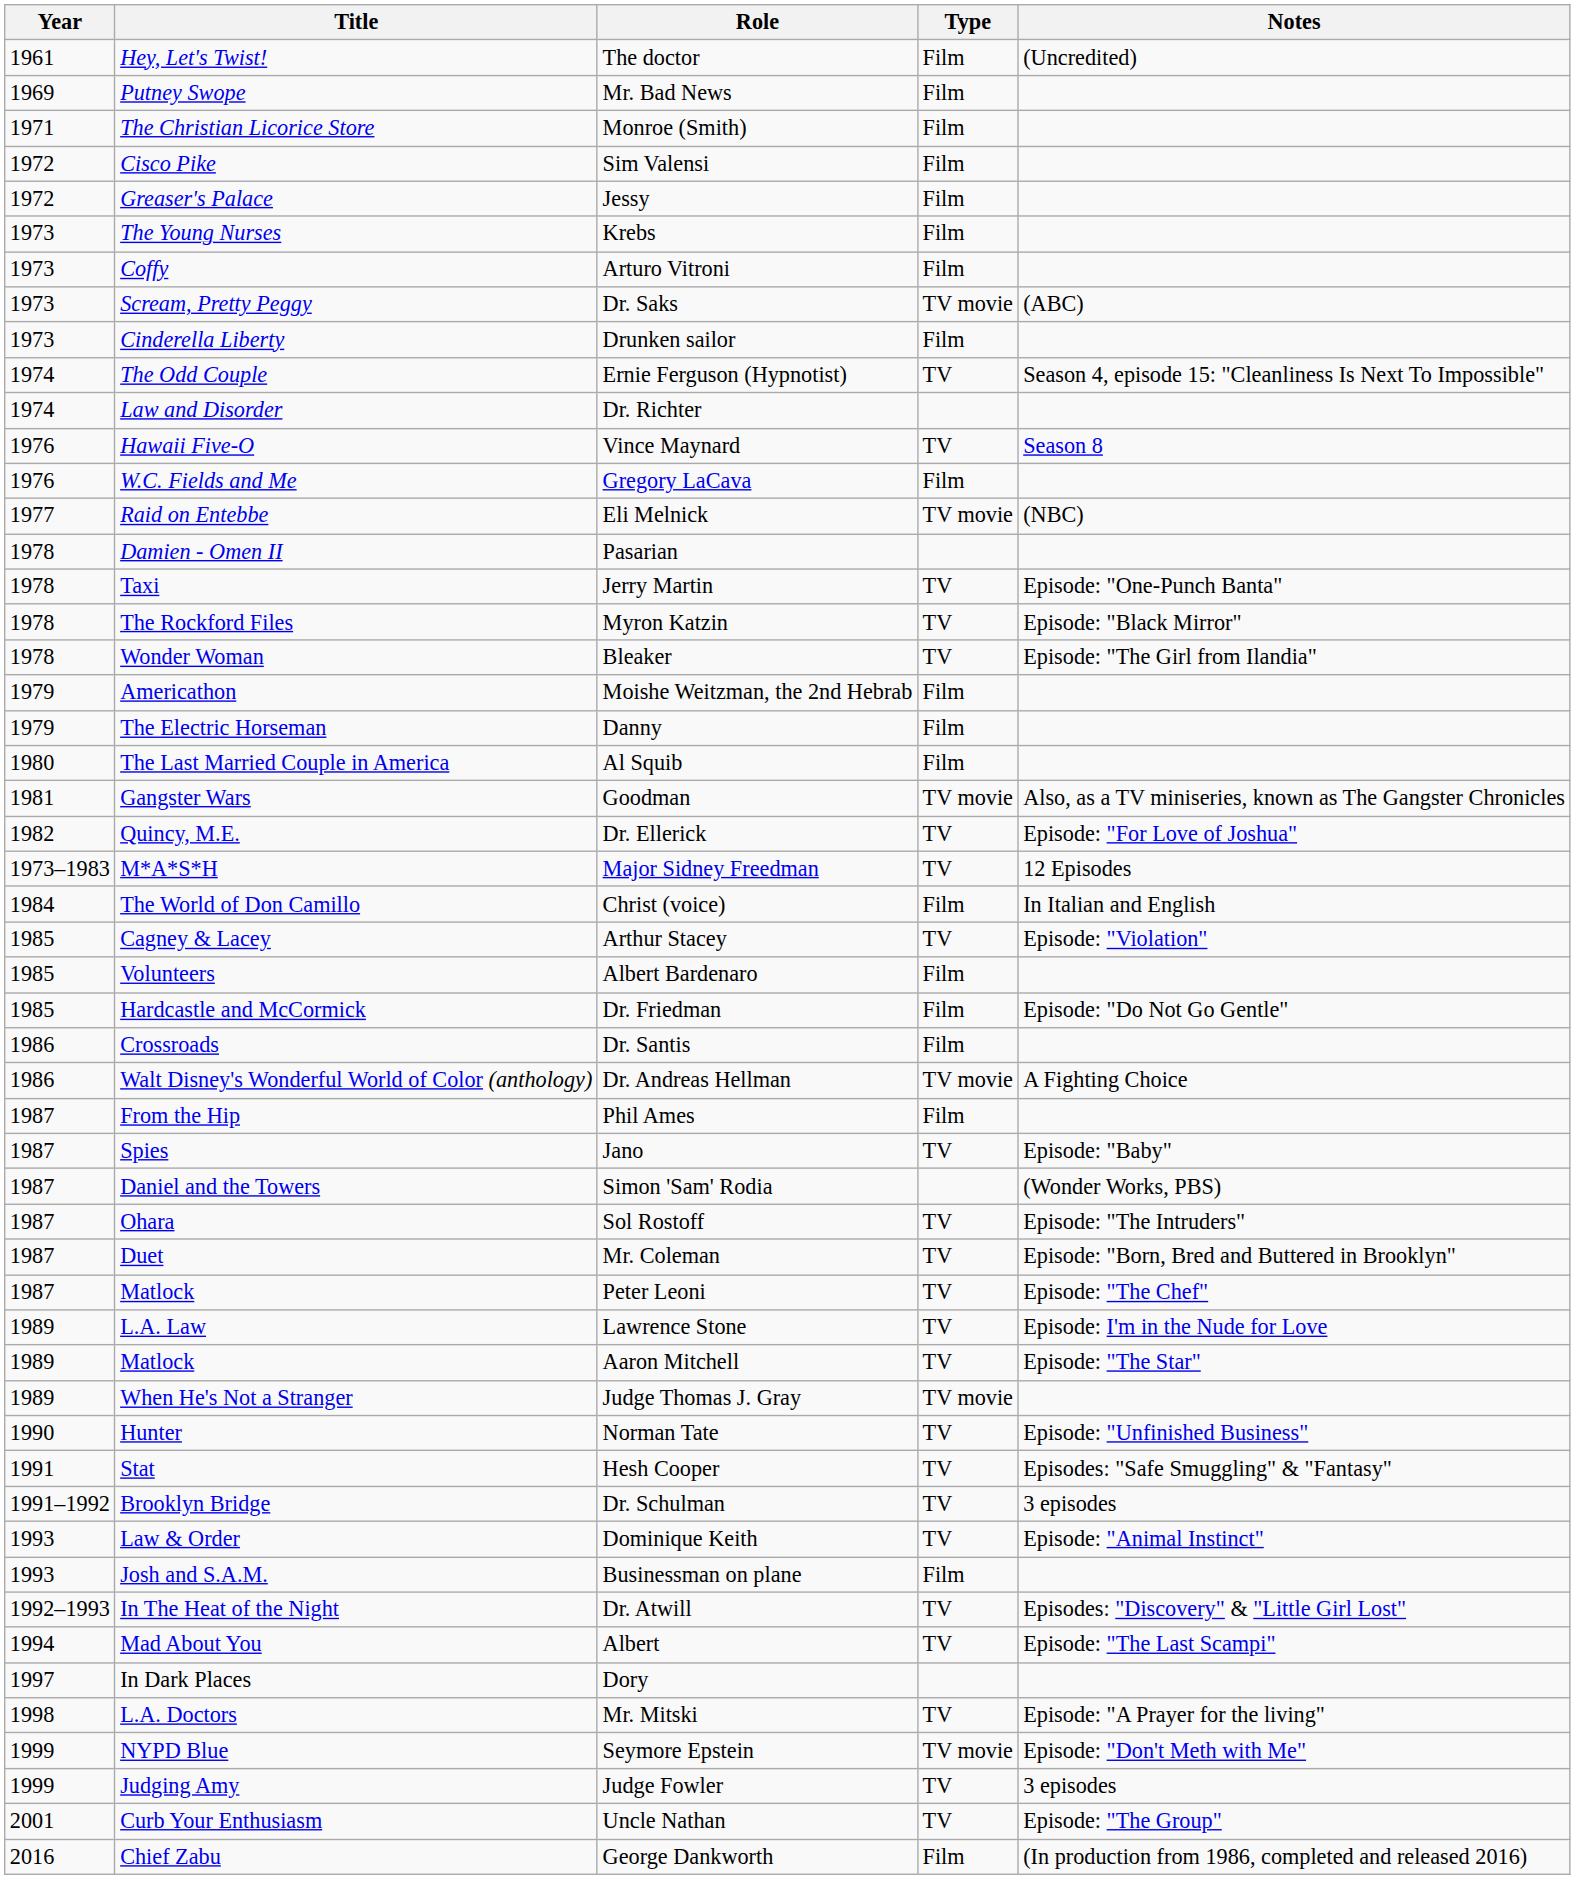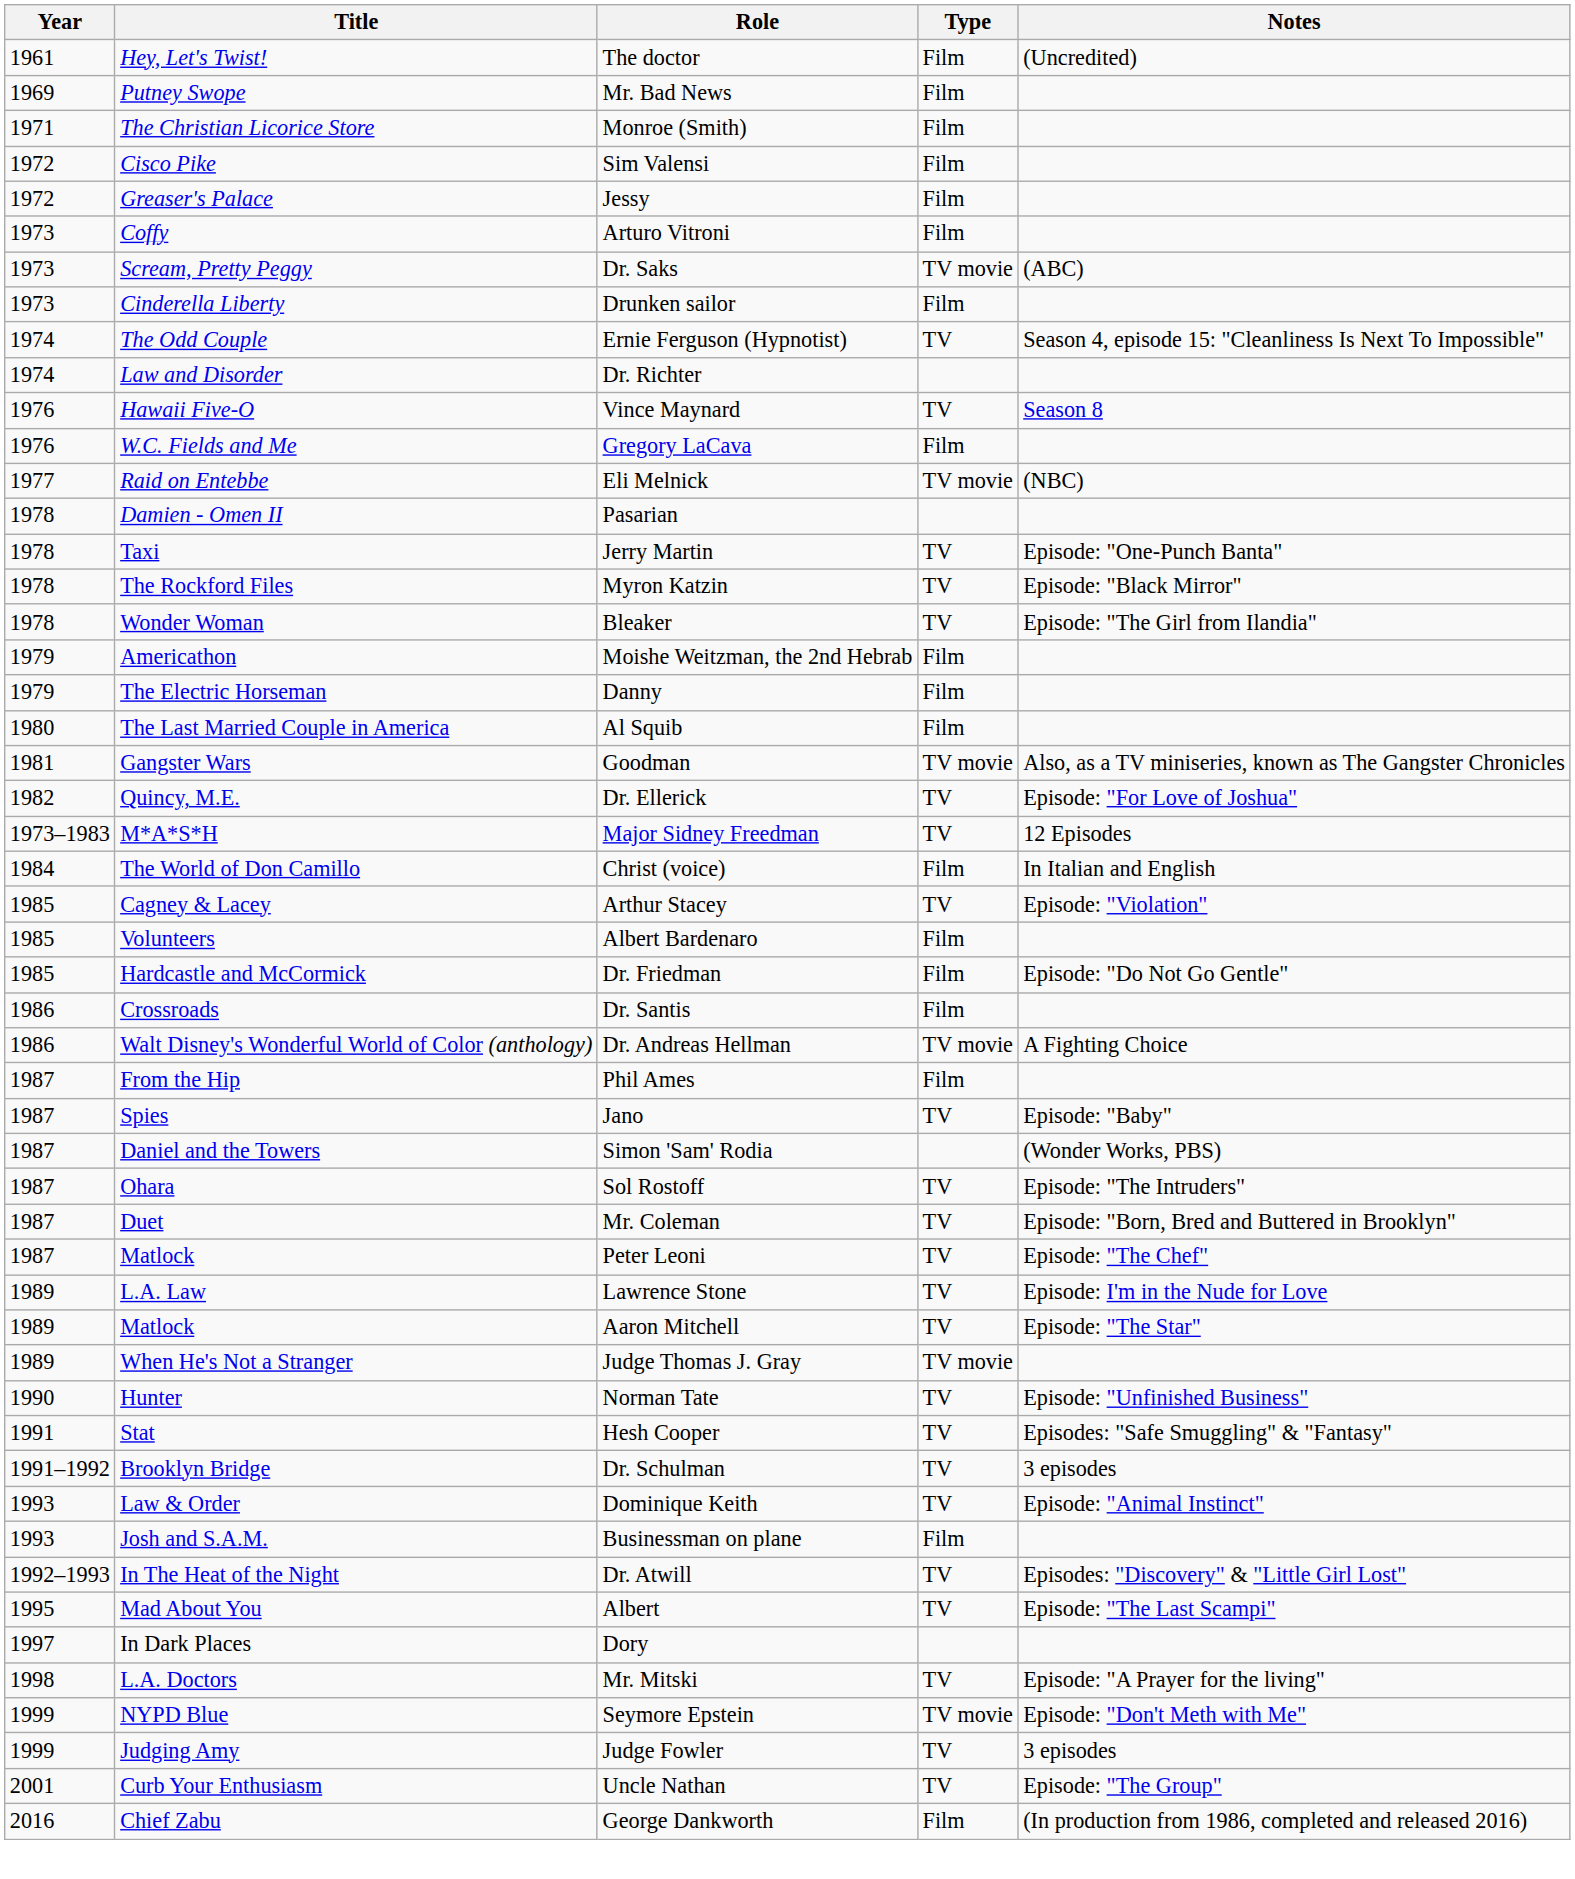- row: 1973 | The Young Nurses | Krebs | Film
Albert | Year: 1994 -> 1995
